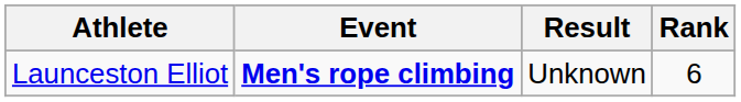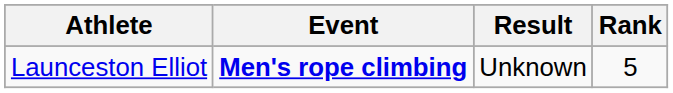Launceston Elliot | Rank: 6 -> 5
